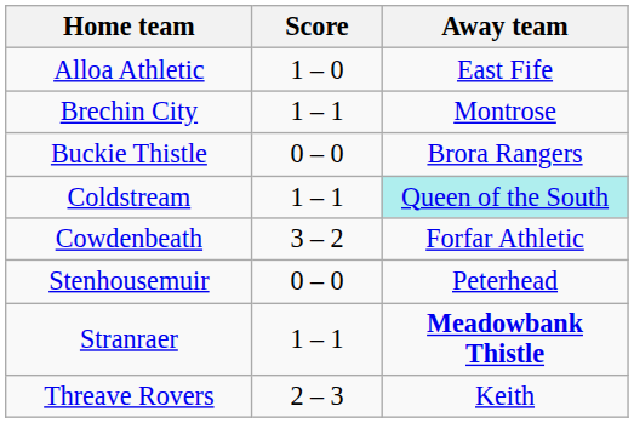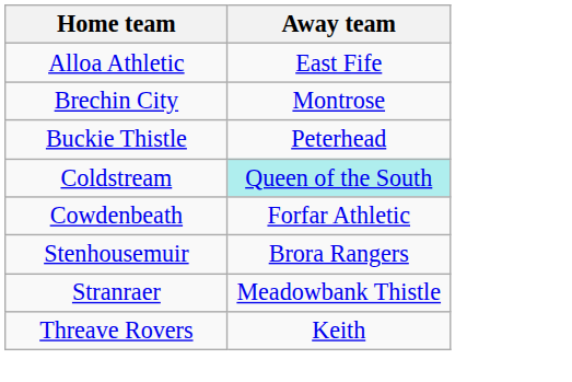- column: Score | 1 – 0 | 1 – 1 | 0 – 0 | 1 – 1 | 3 – 2 | 0 – 0 | 1 – 1 | 2 – 3
Buckie Thistle | Away team: Brora Rangers -> Peterhead
Stenhousemuir | Away team: Peterhead -> Brora Rangers
Stranraer | Away team: bold -> normal
